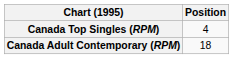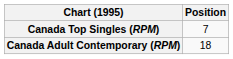Canada Top Singles (RPM) | Position: 4 -> 7
